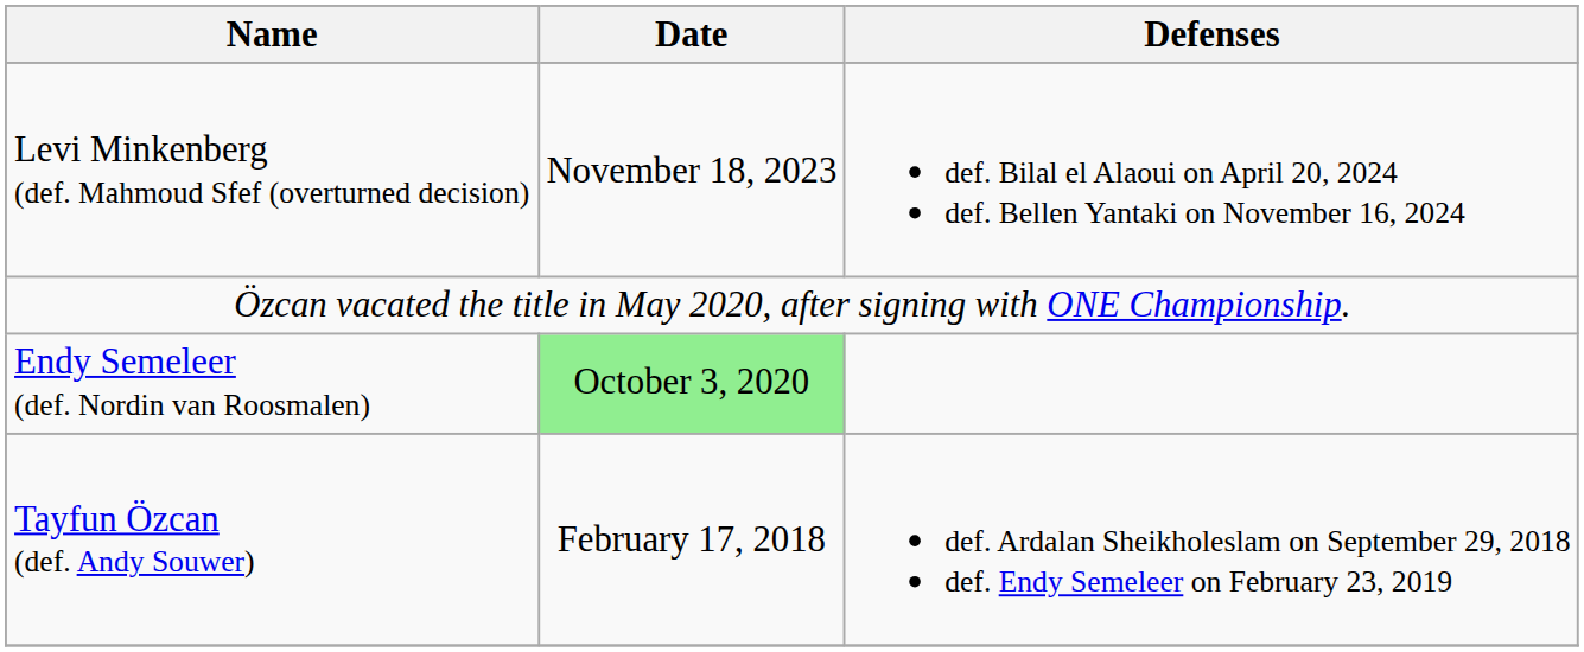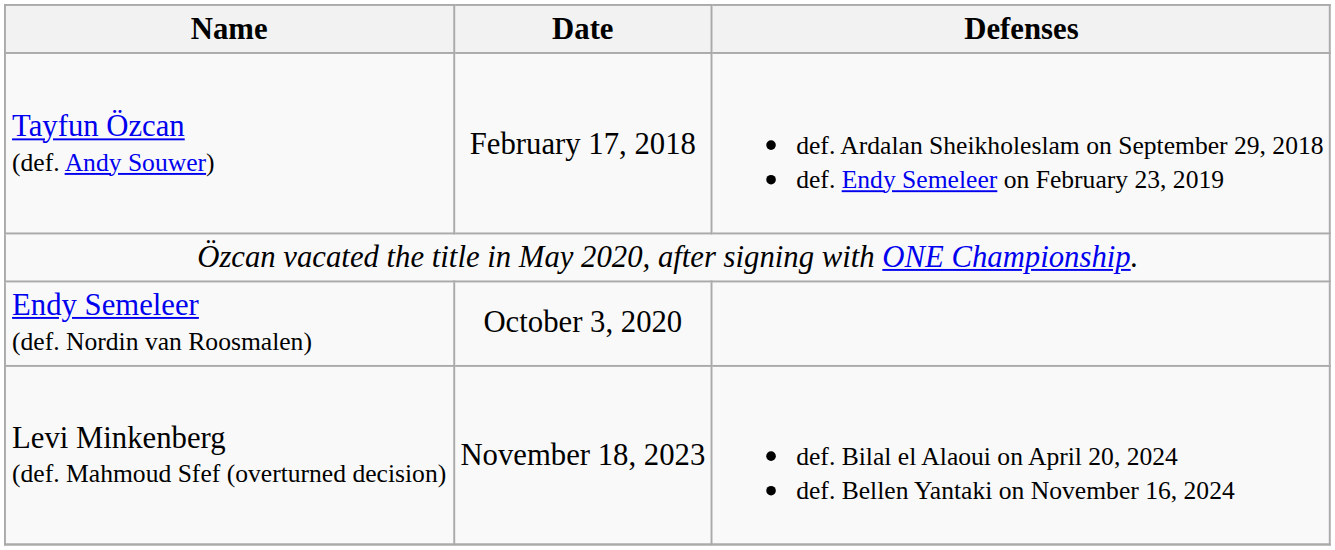rows swapped: Tayfun Özcan (def. Andy Souwer) <-> Levi Minkenberg (def. Mahmoud Sfef (overturned decision)
Endy Semeleer (def. Nordin van Roosmalen) | Date: lightgreen background -> no background
